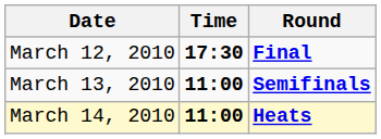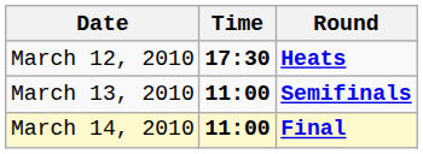March 12, 2010 | Round: Final -> Heats
March 14, 2010 | Round: Heats -> Final
